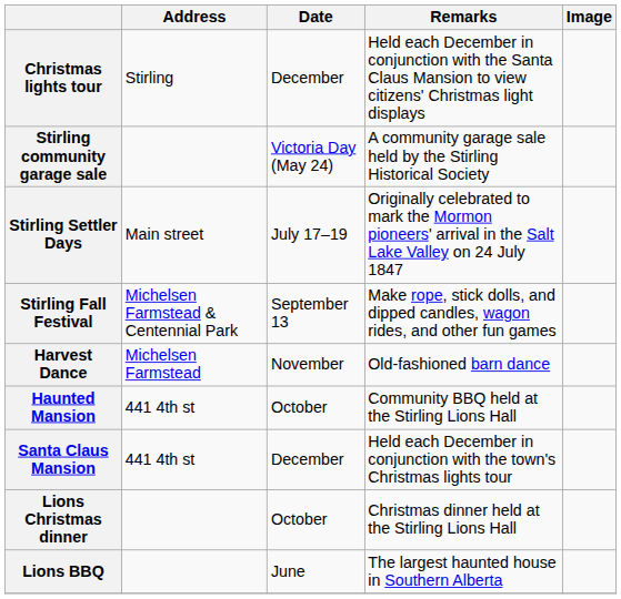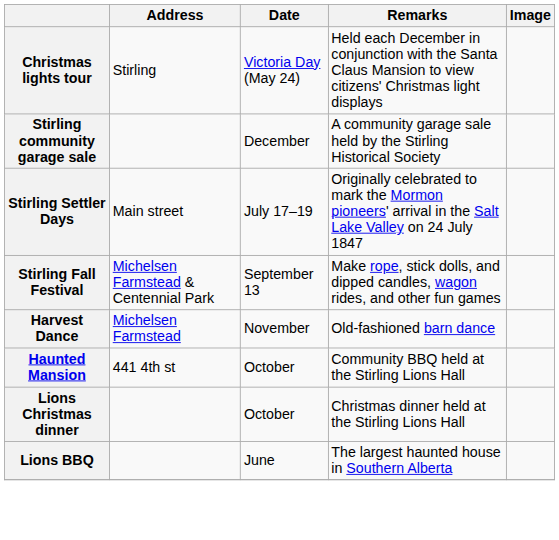Christmas lights tour | Date: December -> Victoria Day (May 24)
Stirling community garage sale | Date: Victoria Day (May 24) -> December
- row: Santa Claus Mansion | 441 4th st | December | Held each December in conjunction with the town's Christmas lights tour
